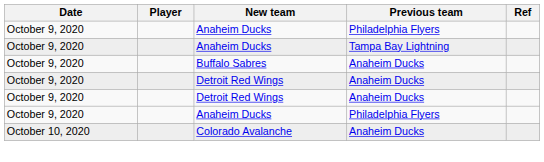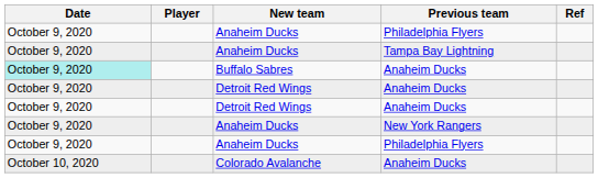Buffalo Sabres | Date: no background -> paleturquoise background
+ row: October 9, 2020 | Anaheim Ducks | New York Rangers
